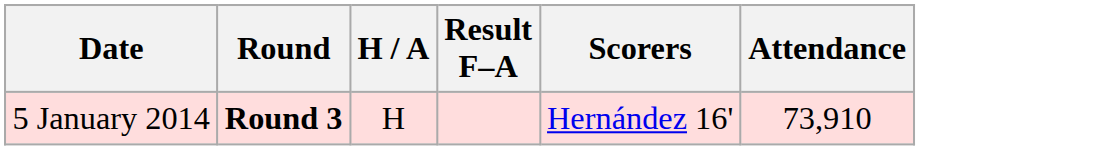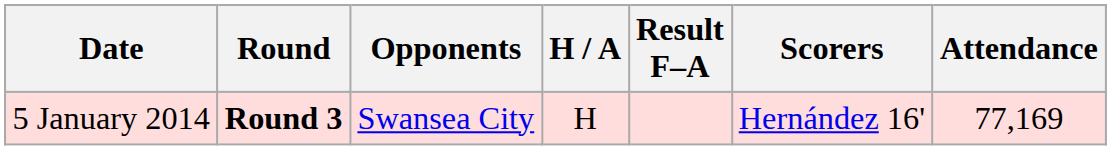+ column: Opponents | Swansea City
5 January 2014 | Attendance: 73,910 -> 77,169
